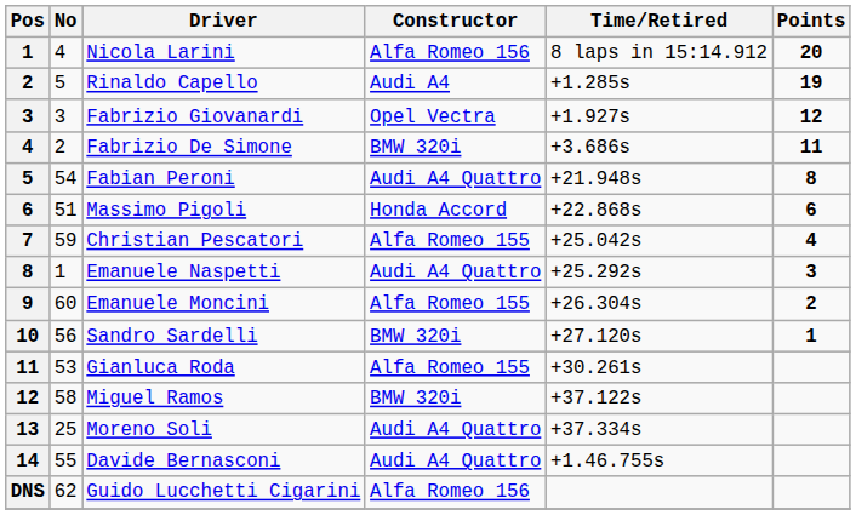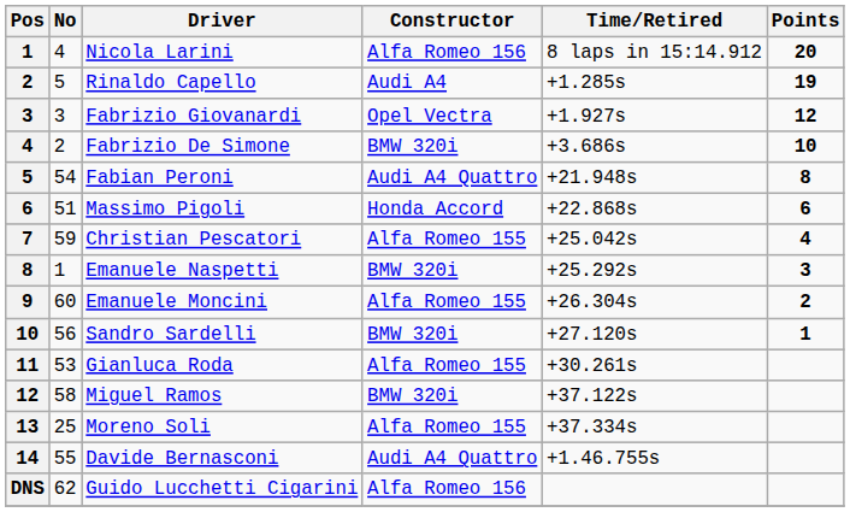Fabrizio De Simone | Points: 11 -> 10
Emanuele Naspetti | Constructor: Audi A4 Quattro -> BMW 320i
Moreno Soli | Constructor: Audi A4 Quattro -> Alfa Romeo 155
